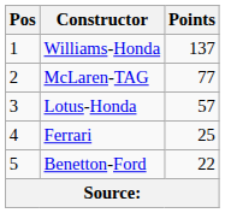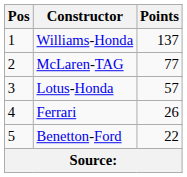Ferrari | Points: 25 -> 26
